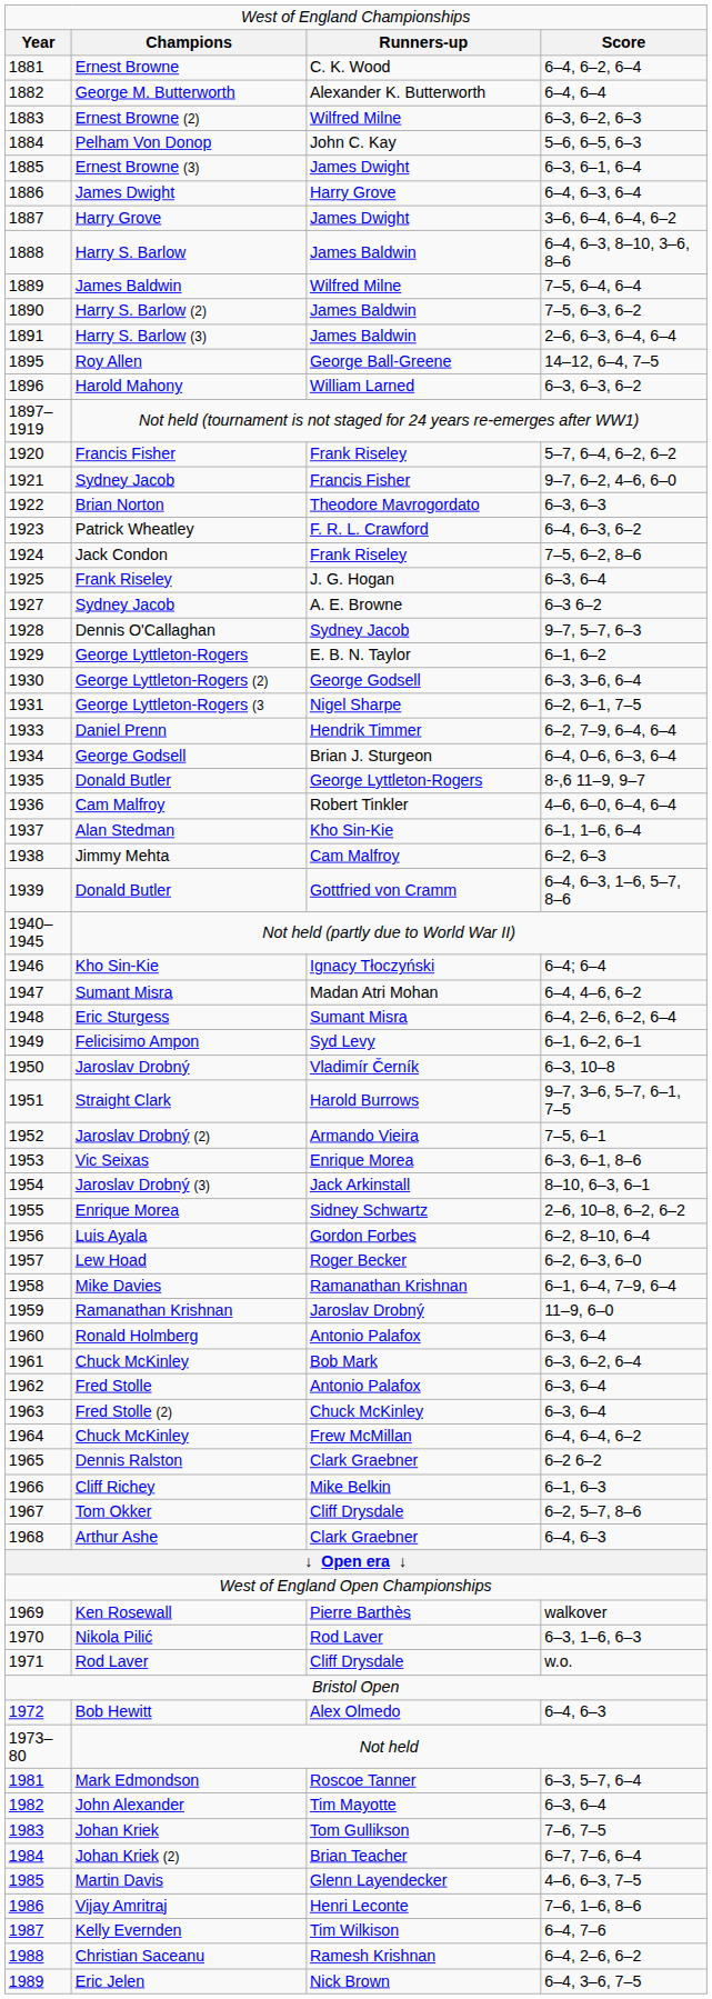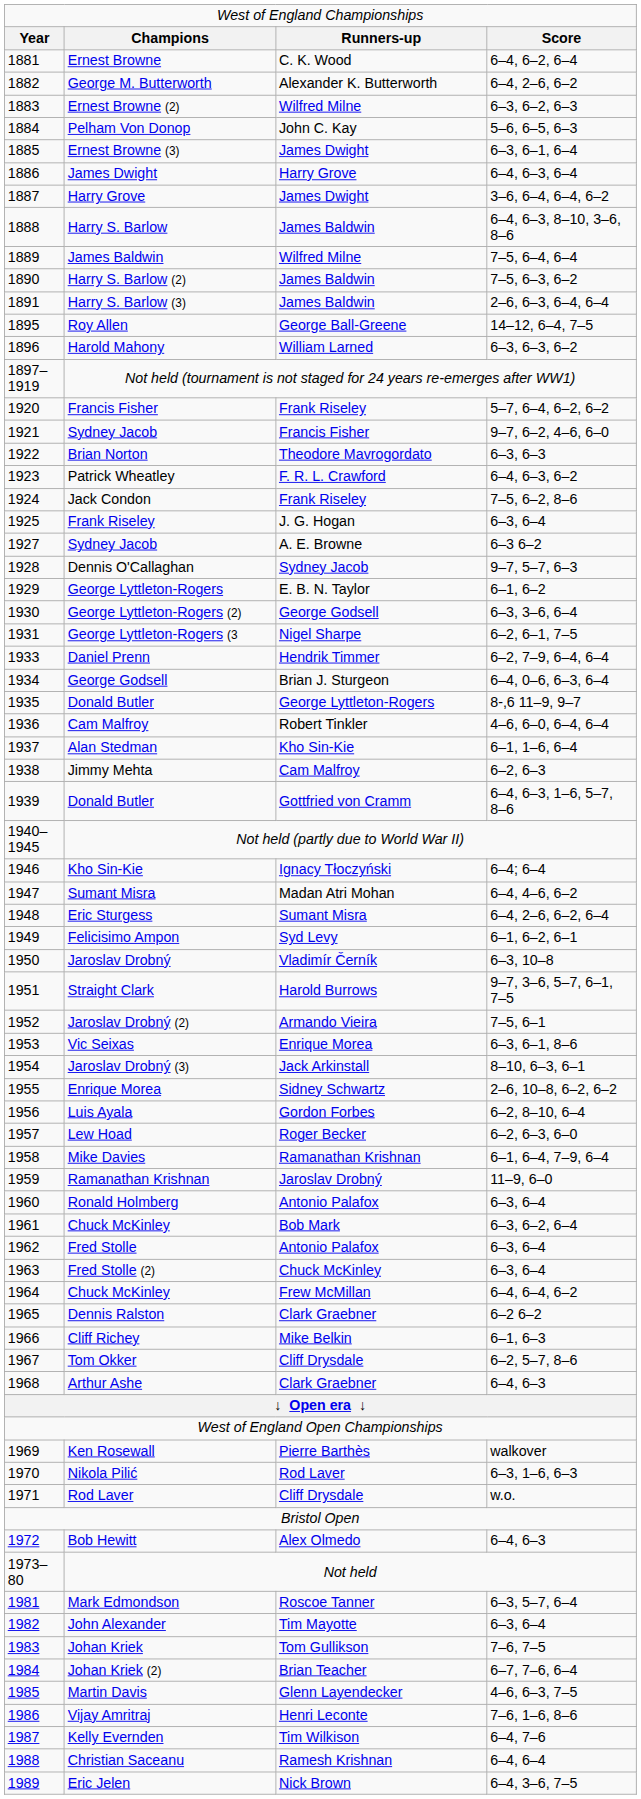George M. Butterworth | column 4: 6–4, 6–4 -> 6–4, 2–6, 6–2
Christian Saceanu | column 4: 6–4, 2–6, 6–2 -> 6–4, 6–4
